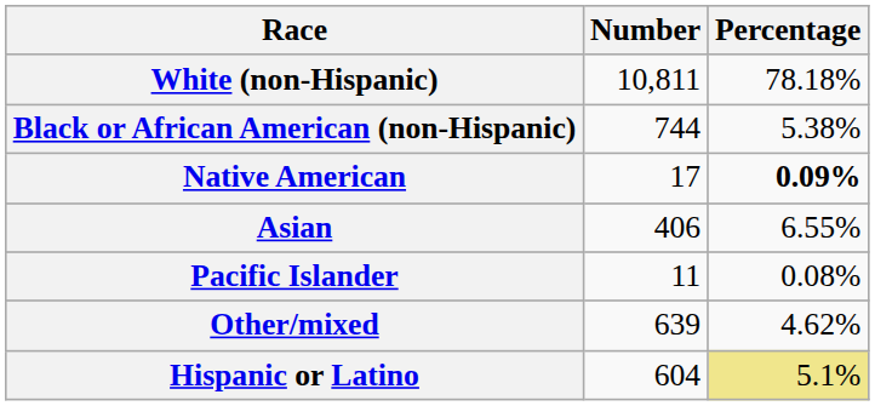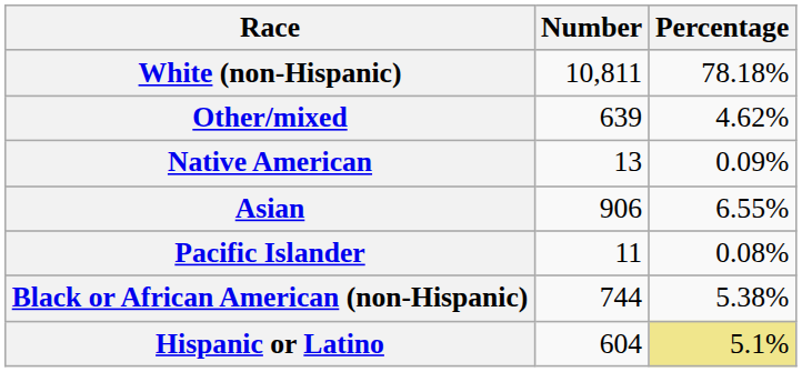rows swapped: Black or African American (non-Hispanic) <-> Other/mixed
Native American | Number: 17 -> 13
Native American | Percentage: bold -> normal
Asian | Number: 406 -> 906
